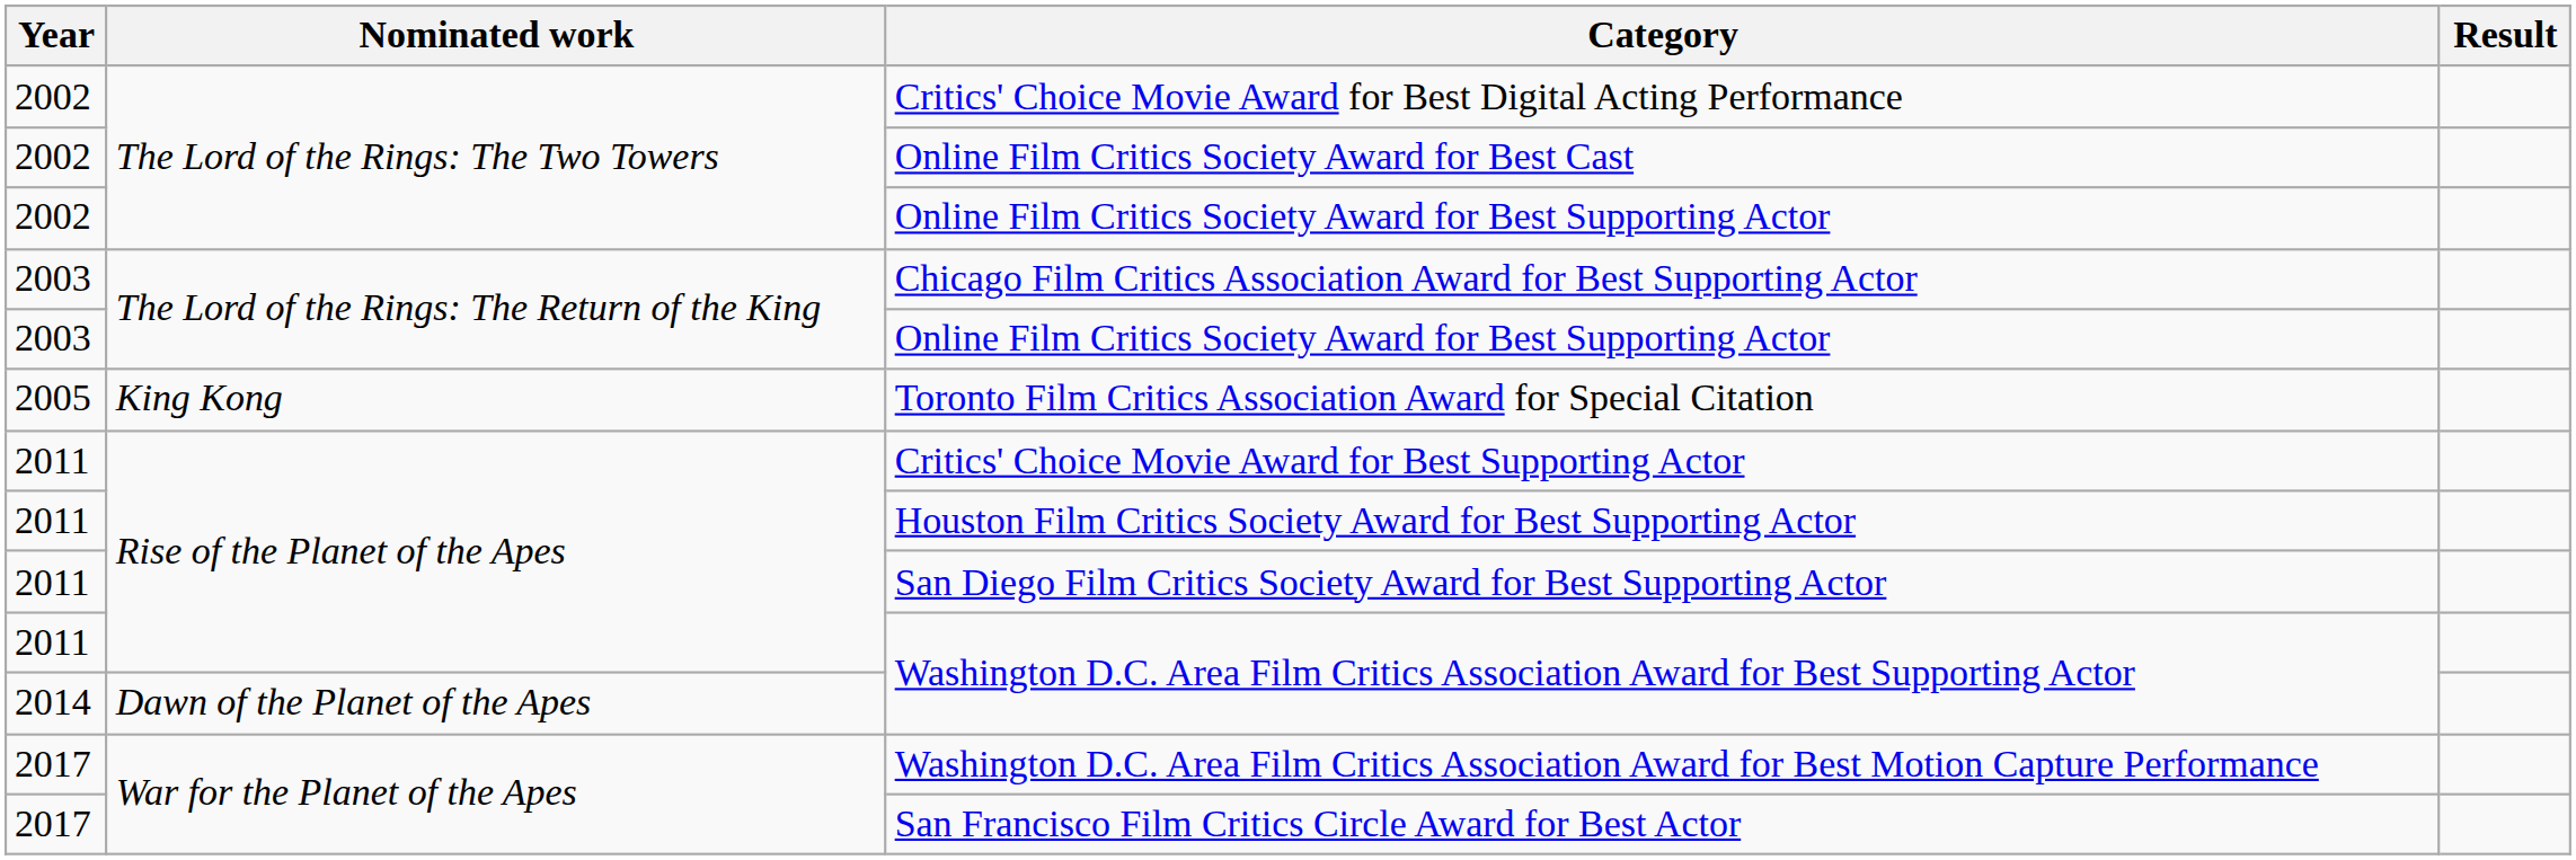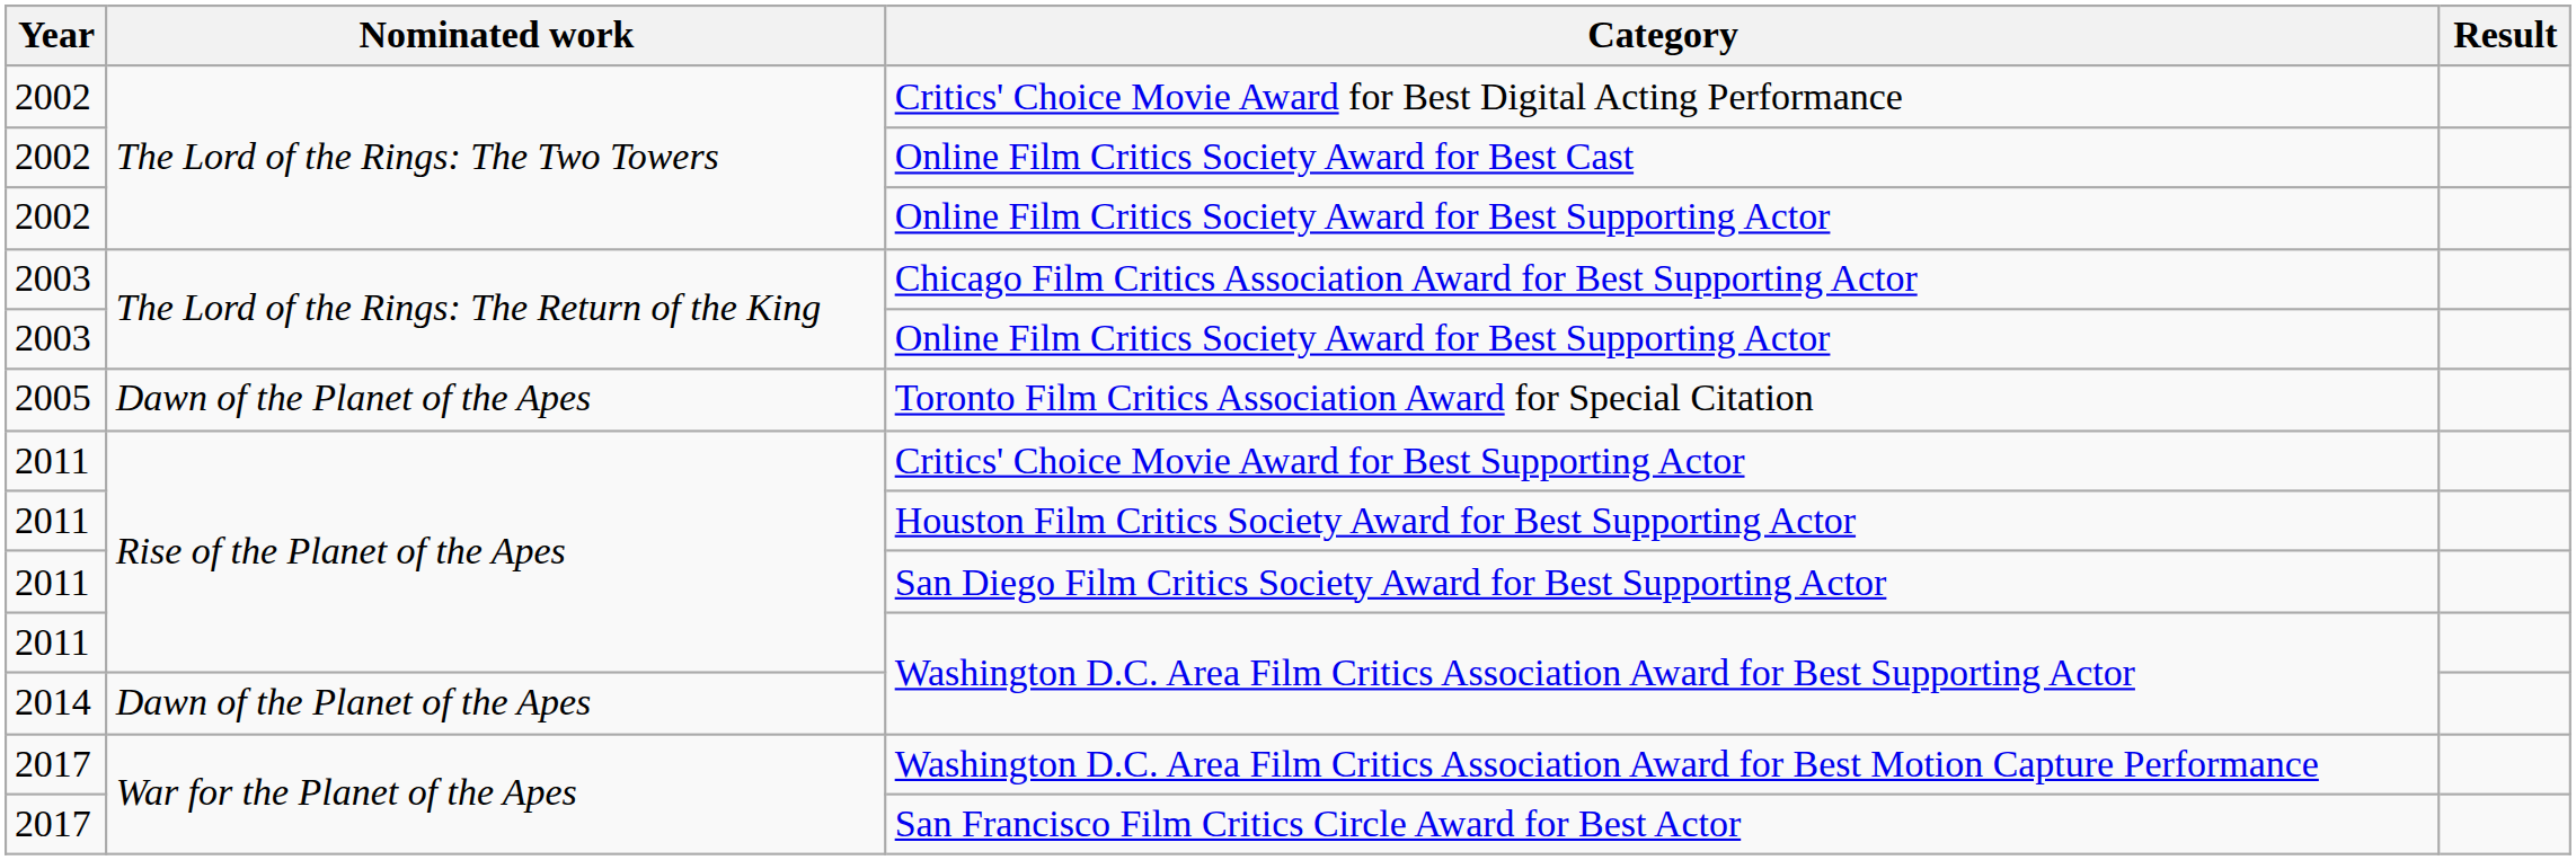Toronto Film Critics Association Award for Special Citation | Nominated work: King Kong -> Dawn of the Planet of the Apes
